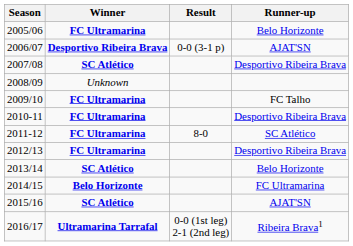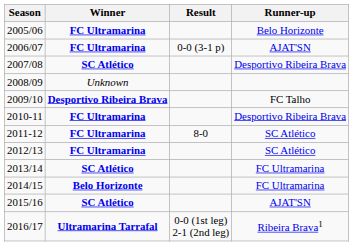2006/07 | Winner: Desportivo Ribeira Brava -> FC Ultramarina
2009/10 | Winner: FC Ultramarina -> Desportivo Ribeira Brava
2012/13 | Runner-up: Desportivo Ribeira Brava -> SC Atlético
2013/14 | Runner-up: Belo Horizonte -> FC Ultramarina
